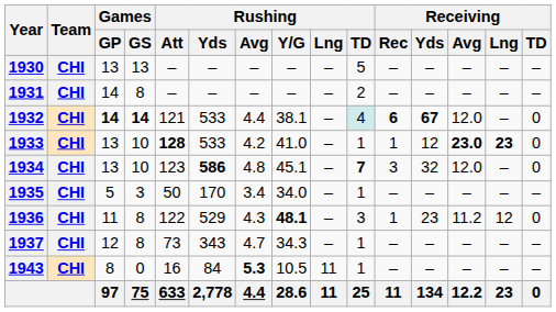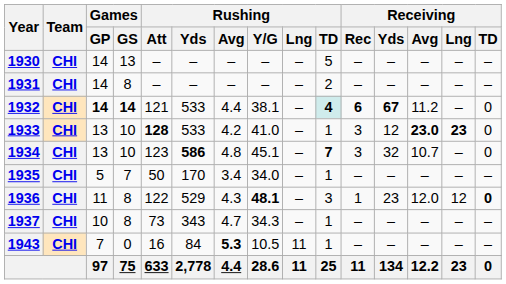1930 | Games / GP: 13 -> 14
1932 | Rushing / TD: normal -> bold
1932 | Receiving / Avg: 12.0 -> 11.2
1933 | Receiving / Rec: 1 -> 3
1934 | Receiving / Avg: 12.0 -> 10.7
1935 | Games / GS: 3 -> 7
1936 | Receiving / Avg: 11.2 -> 12.0
1936 | Receiving / TD: normal -> bold
1937 | Games / GP: 12 -> 10
1943 | Games / GP: 8 -> 7
